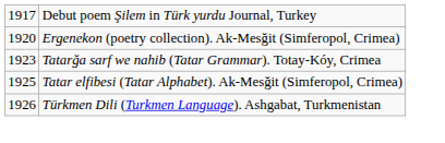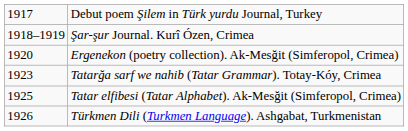+ row: 1918–1919 | Şar-şur Journal. Kurî Ózen, Crimea
